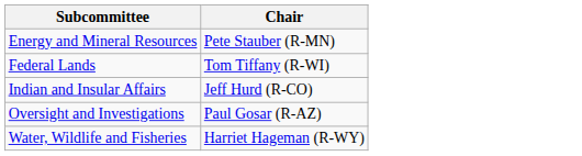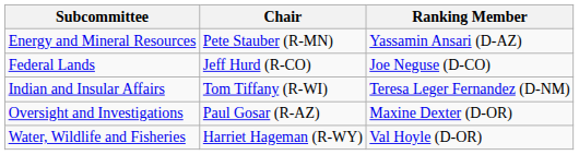+ column: Ranking Member | Yassamin Ansari (D-AZ) | Joe Neguse (D-CO) | Teresa Leger Fernandez (D-NM) | Maxine Dexter (D-OR) | Val Hoyle (D-OR)
Federal Lands | Chair: Tom Tiffany (R-WI) -> Jeff Hurd (R-CO)
Indian and Insular Affairs | Chair: Jeff Hurd (R-CO) -> Tom Tiffany (R-WI)
